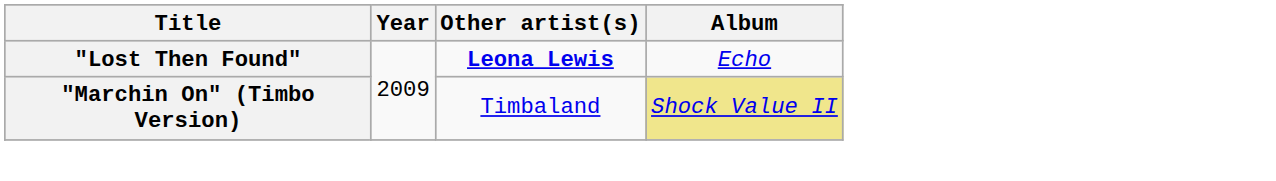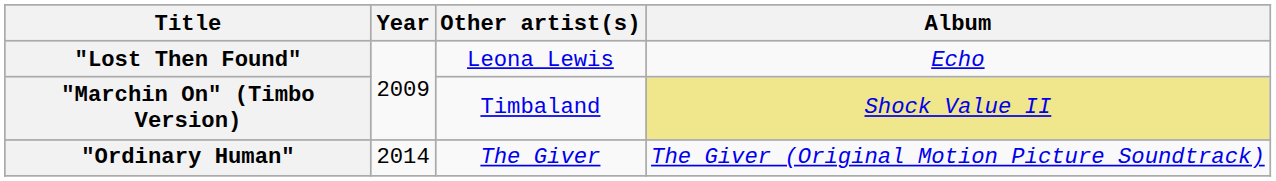"Lost Then Found" | Other artist(s): bold -> normal
+ row: "Ordinary Human" | 2014 | The Giver | The Giver (Original Motion Picture Soundtrack)
